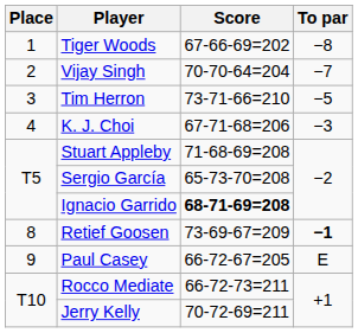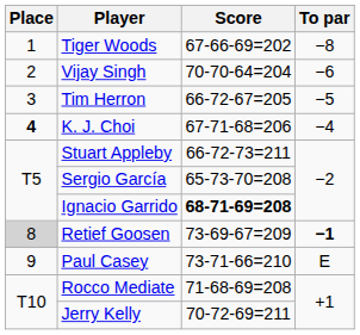Vijay Singh | To par: −7 -> −6
Tim Herron | Score: 73-71-66=210 -> 66-72-67=205
K. J. Choi | Place: normal -> bold
K. J. Choi | To par: −3 -> −4
Stuart Appleby | Score: 71-68-69=208 -> 66-72-73=211
Retief Goosen | Place: no background -> lightgrey background
Paul Casey | Score: 66-72-67=205 -> 73-71-66=210
Rocco Mediate | Score: 66-72-73=211 -> 71-68-69=208
